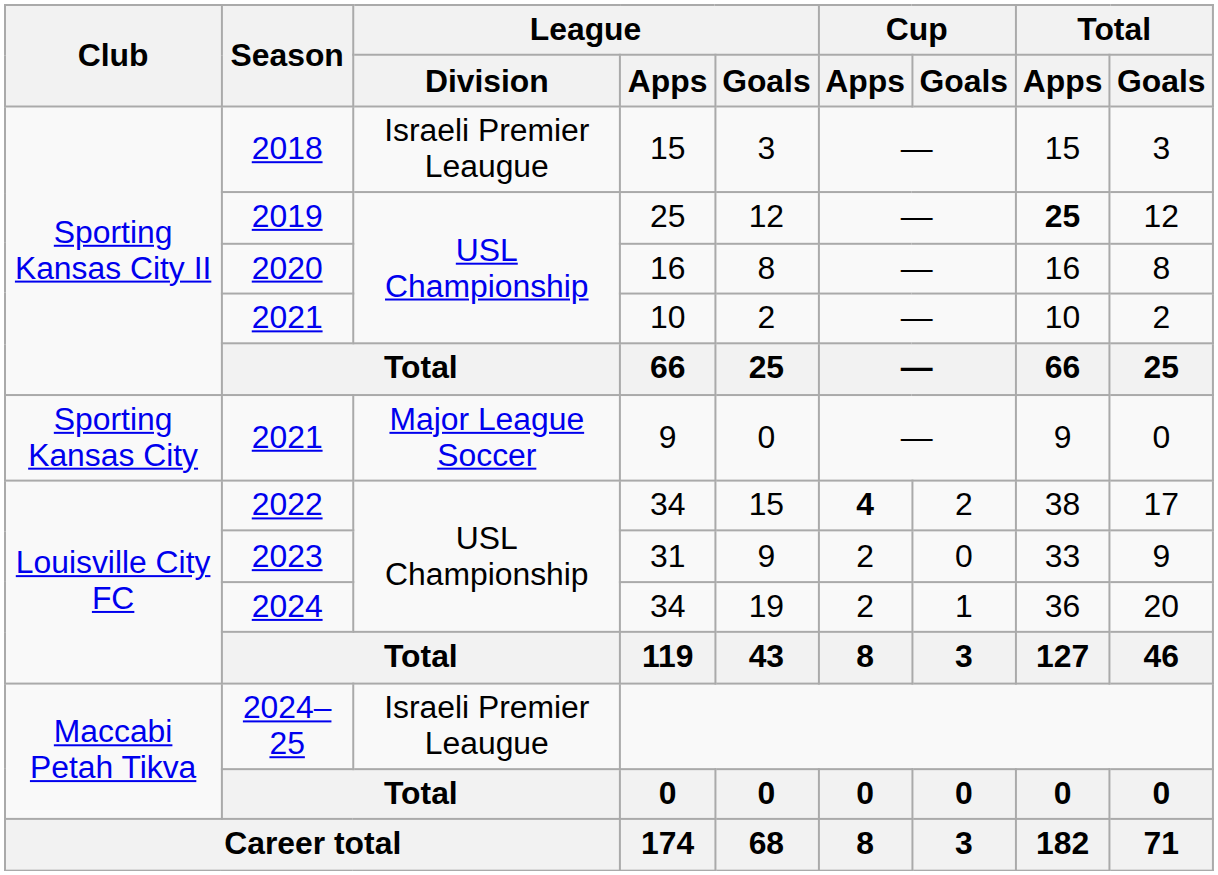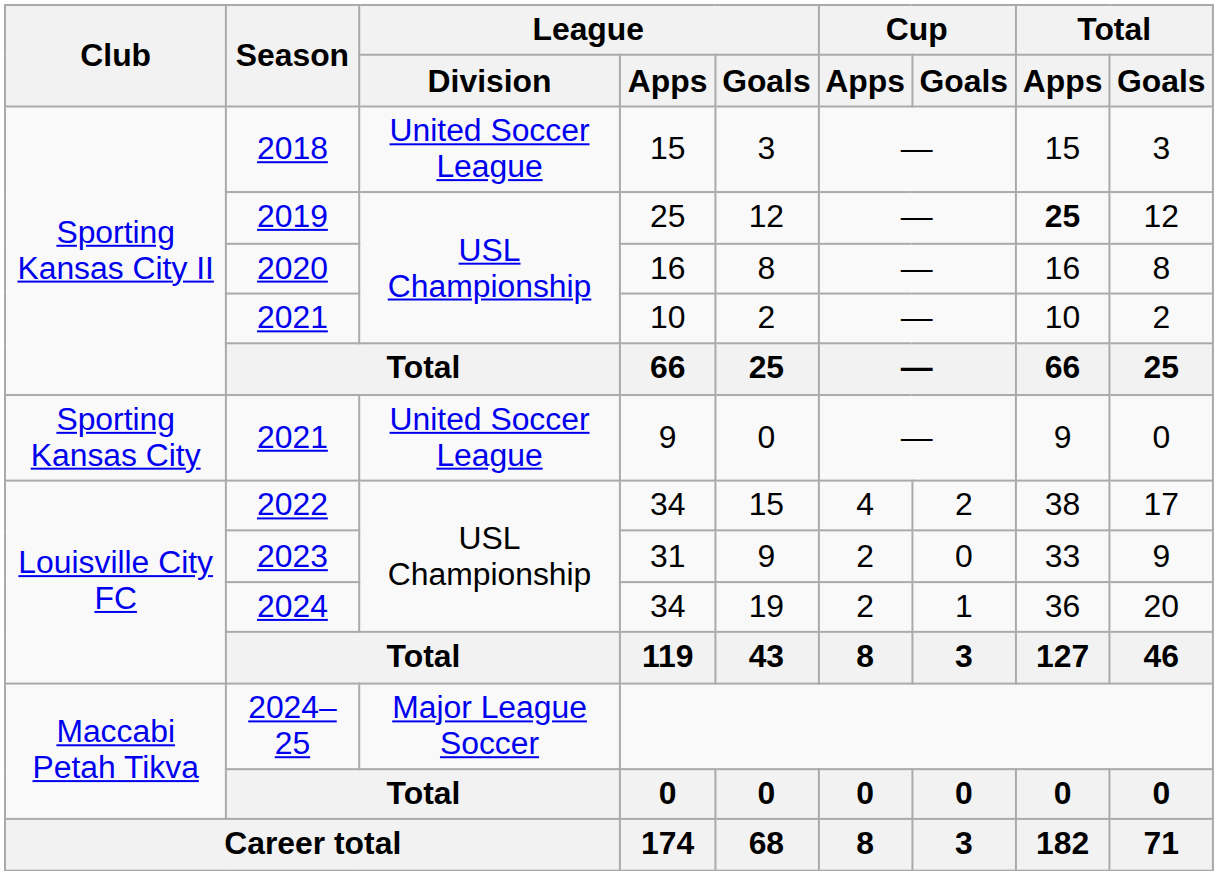2018 | League / Division: Israeli Premier Leaugue -> United Soccer League
2021 / 9 | League / Division: Major League Soccer -> United Soccer League
2022 | Cup / Apps: bold -> normal
2024–25 | League / Division: Israeli Premier Leaugue -> Major League Soccer
